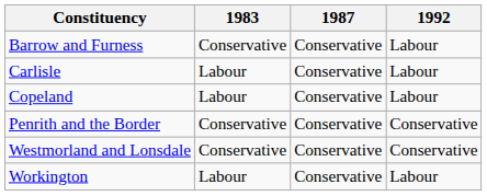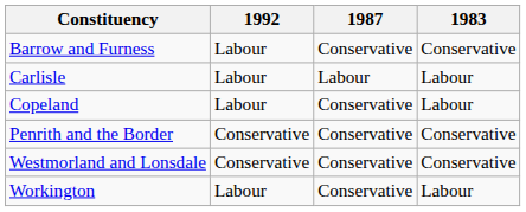columns swapped: 1983 <-> 1992
Carlisle | 1987: Conservative -> Labour
